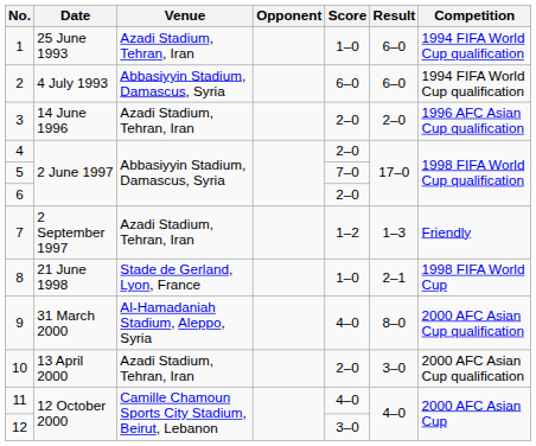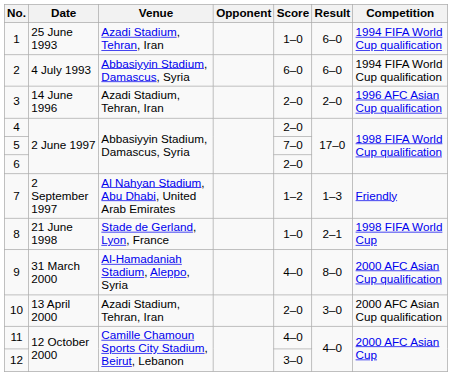7 | Venue: Azadi Stadium, Tehran, Iran -> Al Nahyan Stadium, Abu Dhabi, United Arab Emirates
